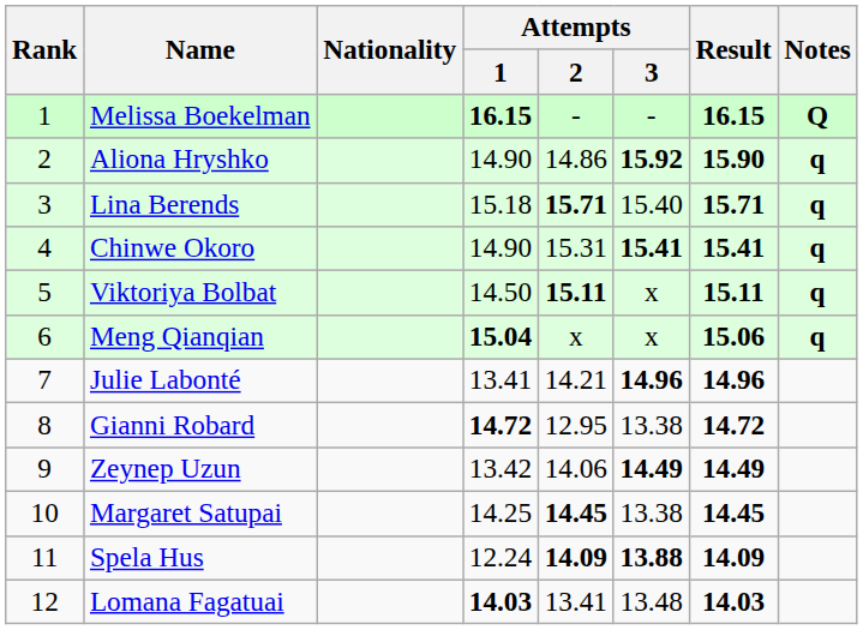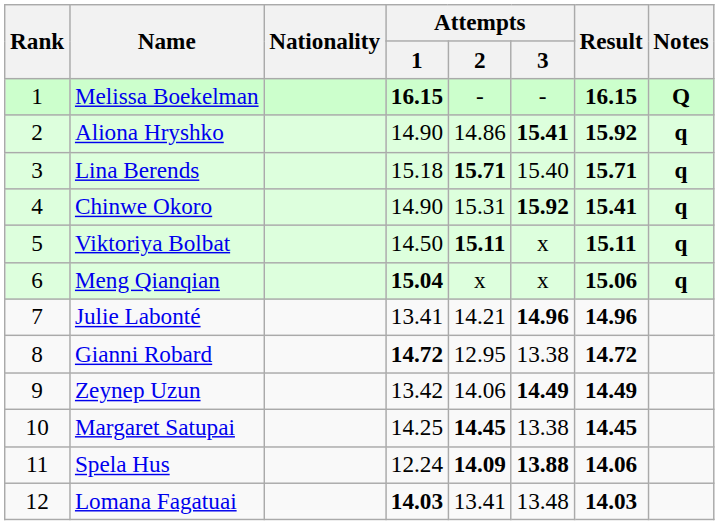Aliona Hryshko | Attempts / 3: 15.92 -> 15.41
Aliona Hryshko | Result: 15.90 -> 15.92
Chinwe Okoro | Attempts / 3: 15.41 -> 15.92
Spela Hus | Result: 14.09 -> 14.06
